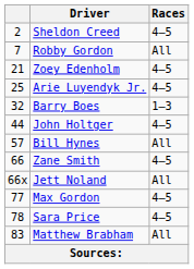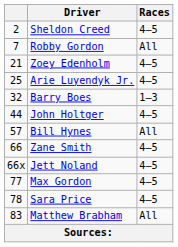Jett Noland | Races: All -> 4–5
